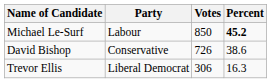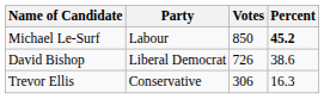David Bishop | Party: Conservative -> Liberal Democrat
Trevor Ellis | Party: Liberal Democrat -> Conservative
